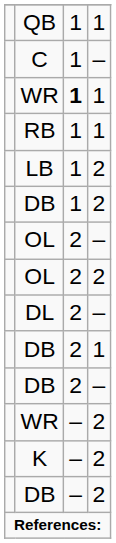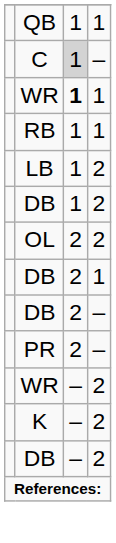C | column 3: no background -> lightgrey background
- row: OL | 2 | –
- row: DL | 2 | –
+ row: PR | 2 | –
